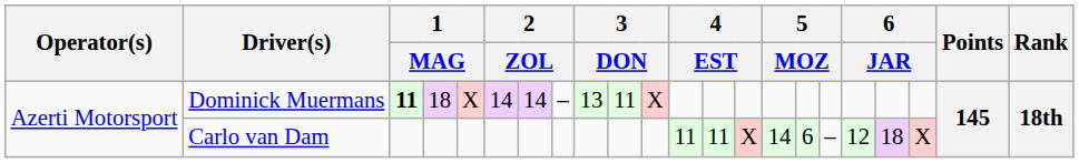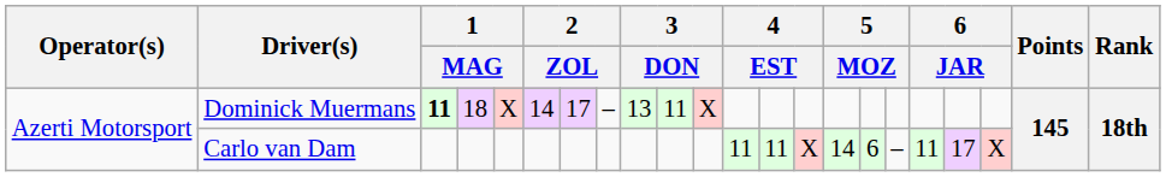Dominick Muermans | column 7: 14 -> 17
Carlo van Dam | column 18: 12 -> 11
Carlo van Dam | column 19: 18 -> 17
